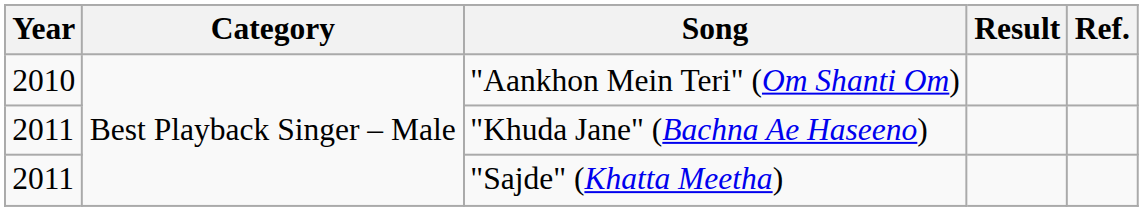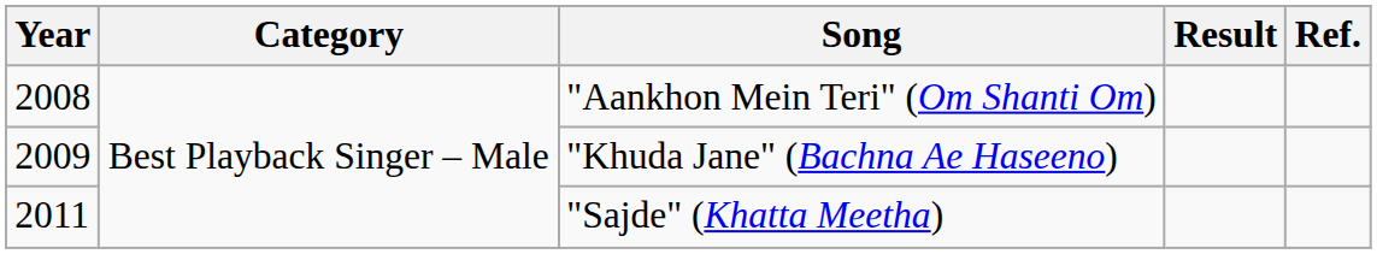"Aankhon Mein Teri" (Om Shanti Om) | Year: 2010 -> 2008
"Khuda Jane" (Bachna Ae Haseeno) | Year: 2011 -> 2009
